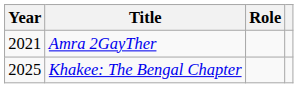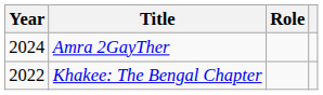Amra 2GayTher | Year: 2021 -> 2024
Khakee: The Bengal Chapter | Year: 2025 -> 2022
